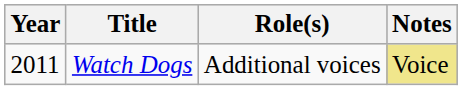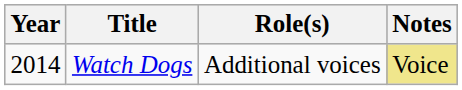Watch Dogs | Year: 2011 -> 2014
